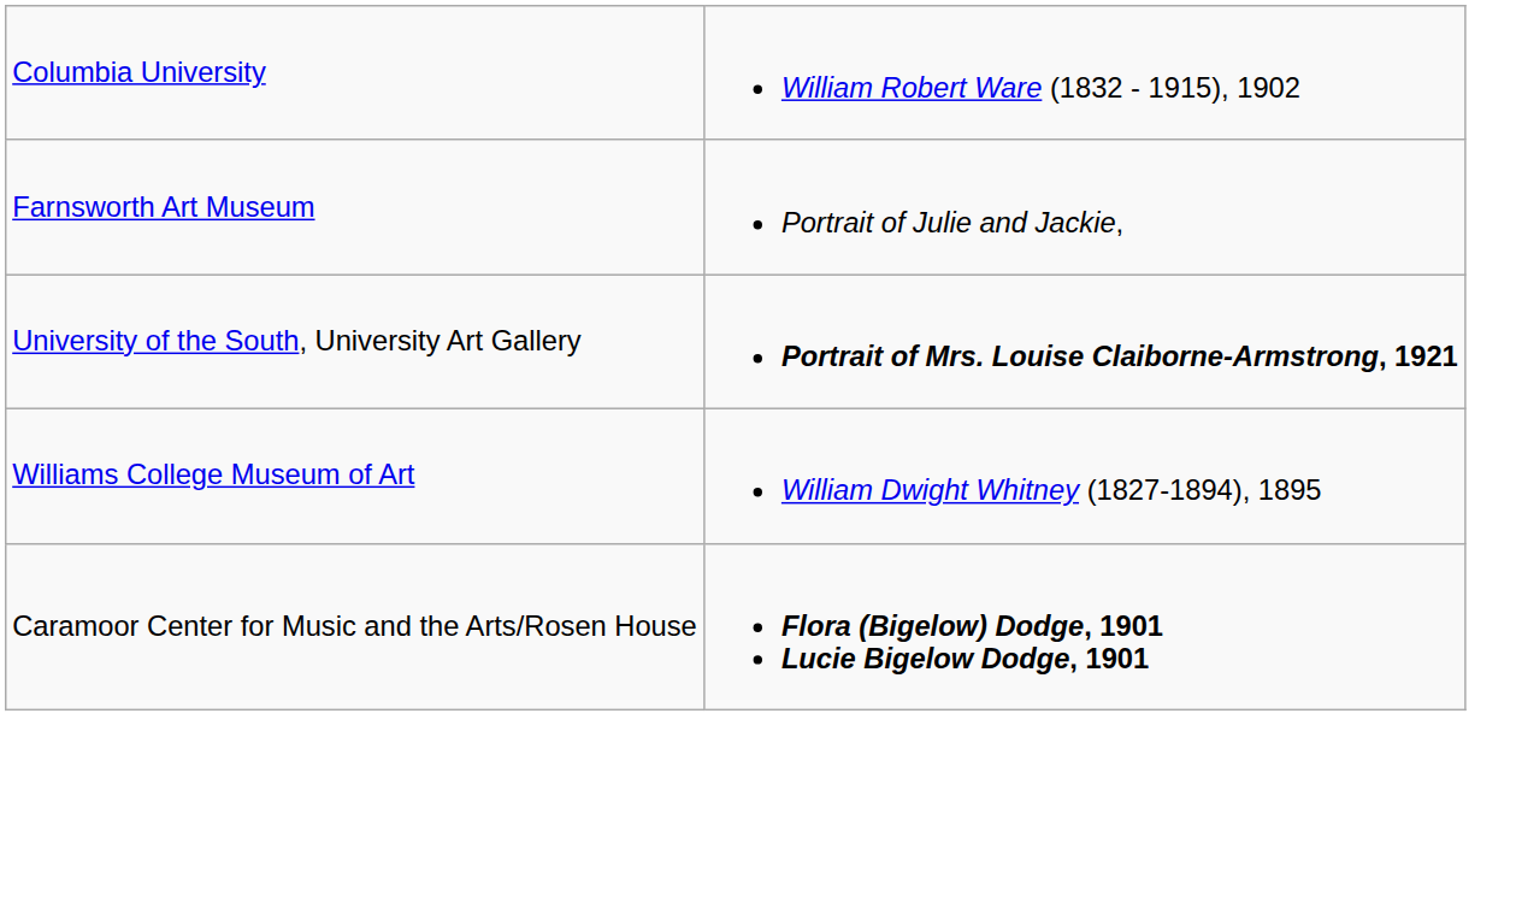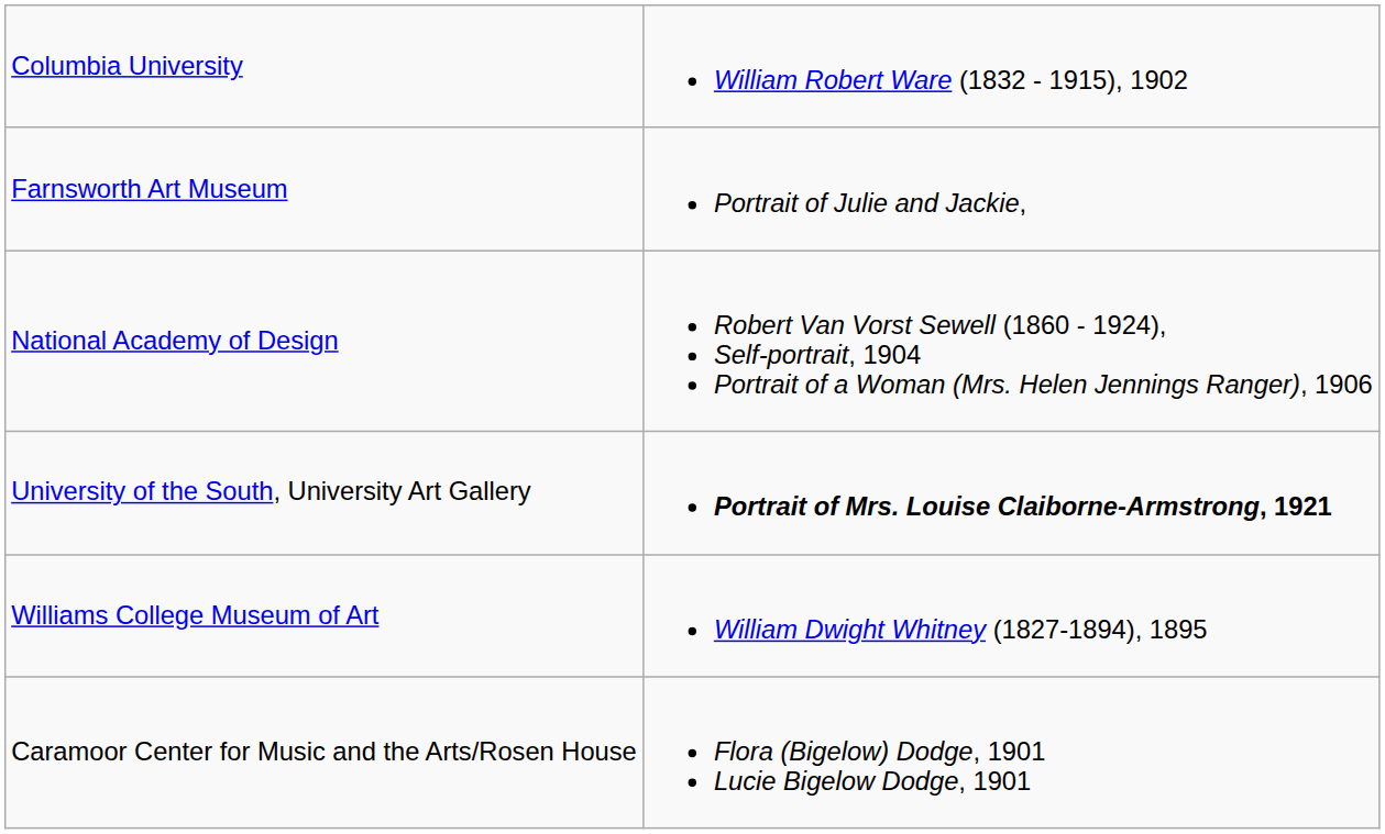+ row: National Academy of Design | Robert Van Vorst Sewell (1860 - 1924), Self-portrait, 1904 Portrait of a Woman (Mrs. Helen Jennings Ranger), 1906
Caramoor Center for Music and the Arts/Rosen House | column 2: bold -> normal
